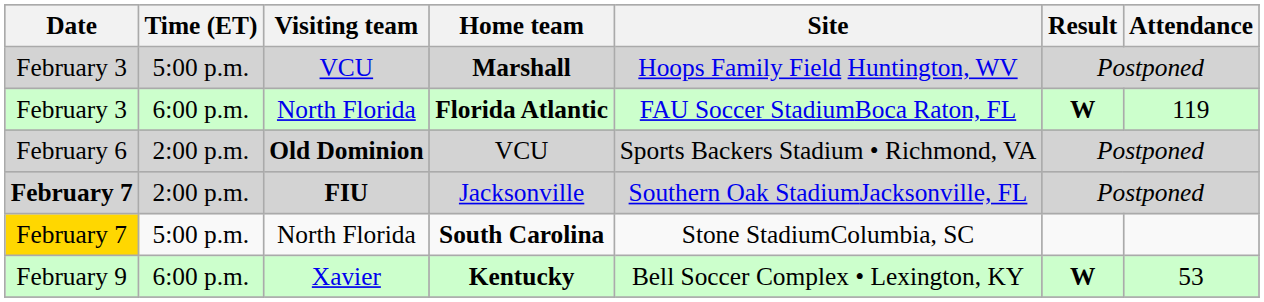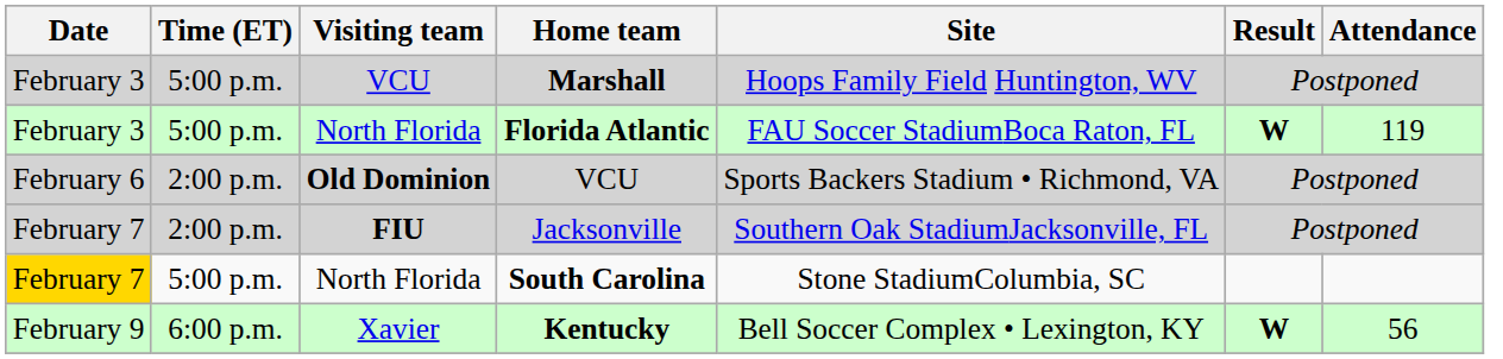Florida Atlantic | Time (ET): 6:00 p.m. -> 5:00 p.m.
Jacksonville | Date: bold -> normal
Kentucky | Attendance: 53 -> 56
